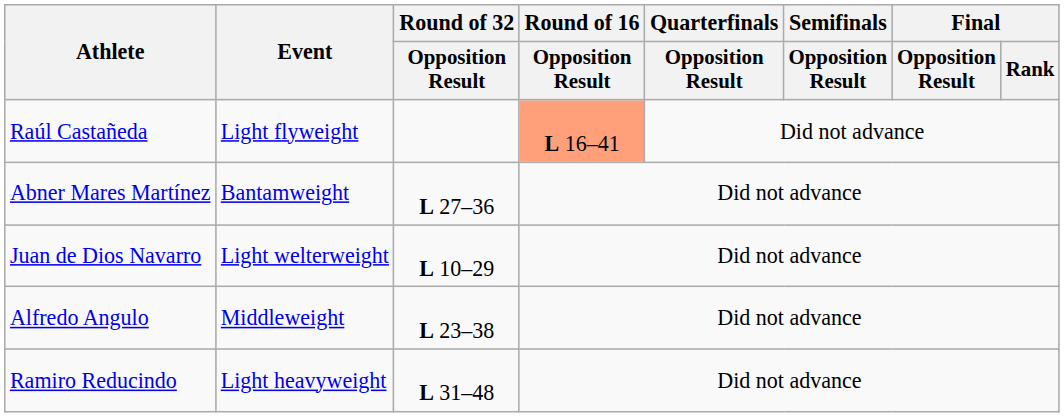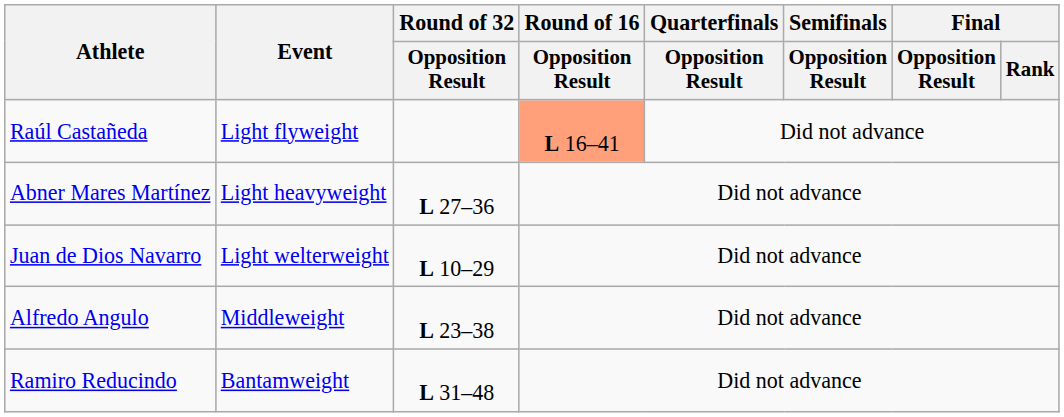Abner Mares Martínez | Event: Bantamweight -> Light heavyweight
Ramiro Reducindo | Event: Light heavyweight -> Bantamweight
